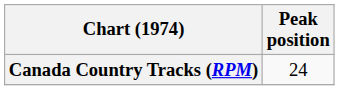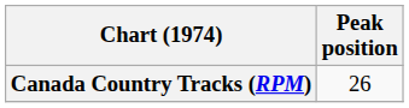Canada Country Tracks (RPM) | Peak position: 24 -> 26
